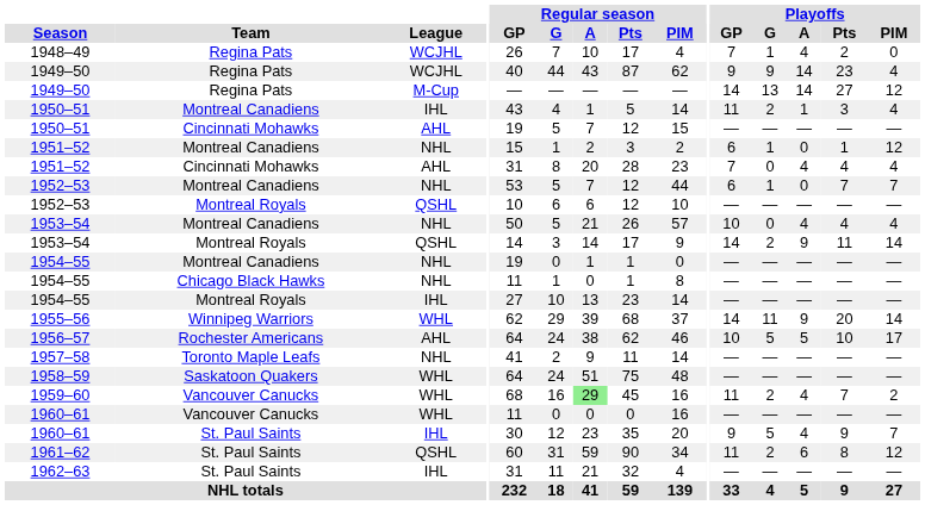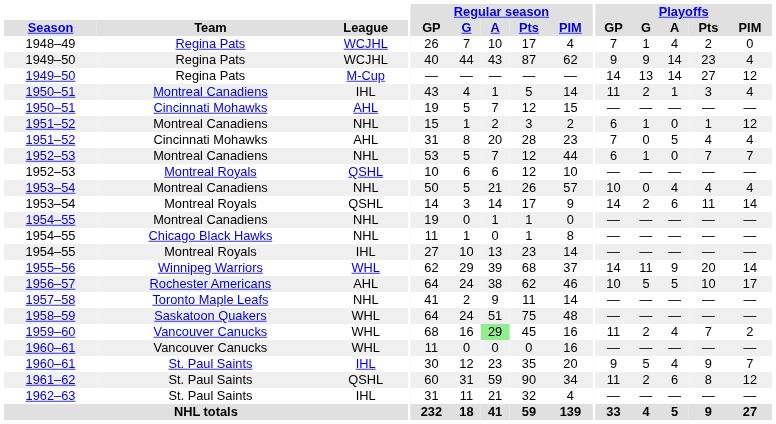1951–52 / Cincinnati Mohawks | Playoffs / A: 4 -> 5
1953–54 / Montreal Royals | Playoffs / A: 9 -> 6
